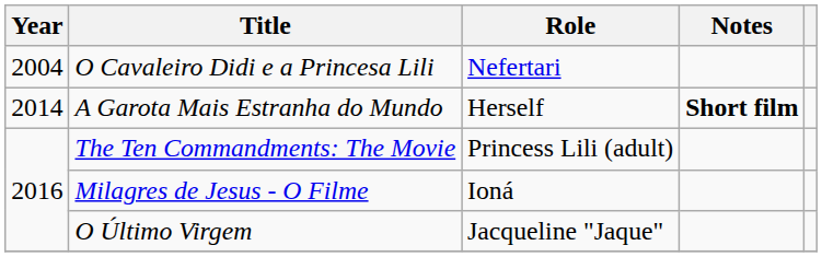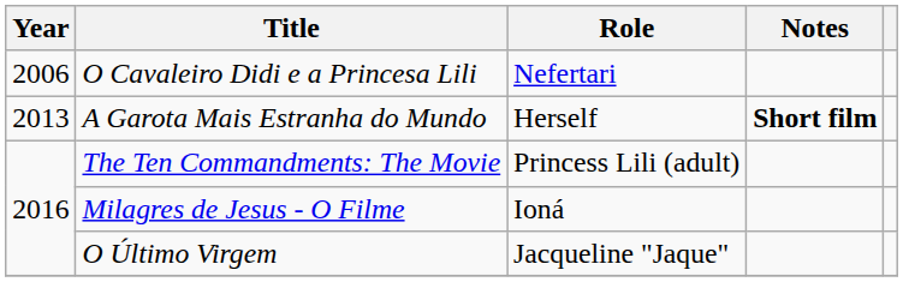O Cavaleiro Didi e a Princesa Lili | Year: 2004 -> 2006
A Garota Mais Estranha do Mundo | Year: 2014 -> 2013
